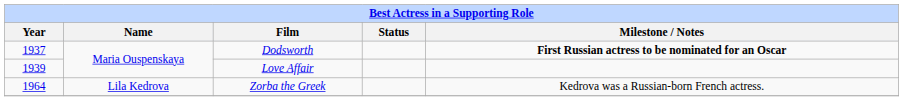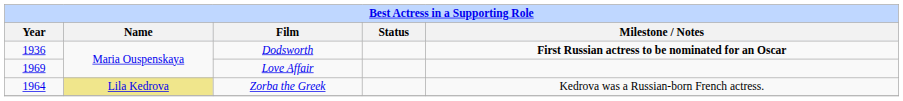Dodsworth | Year: 1937 -> 1936
Love Affair | Year: 1939 -> 1969
Zorba the Greek | Name: no background -> khaki background
